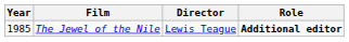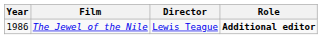The Jewel of the Nile | Year: 1985 -> 1986
